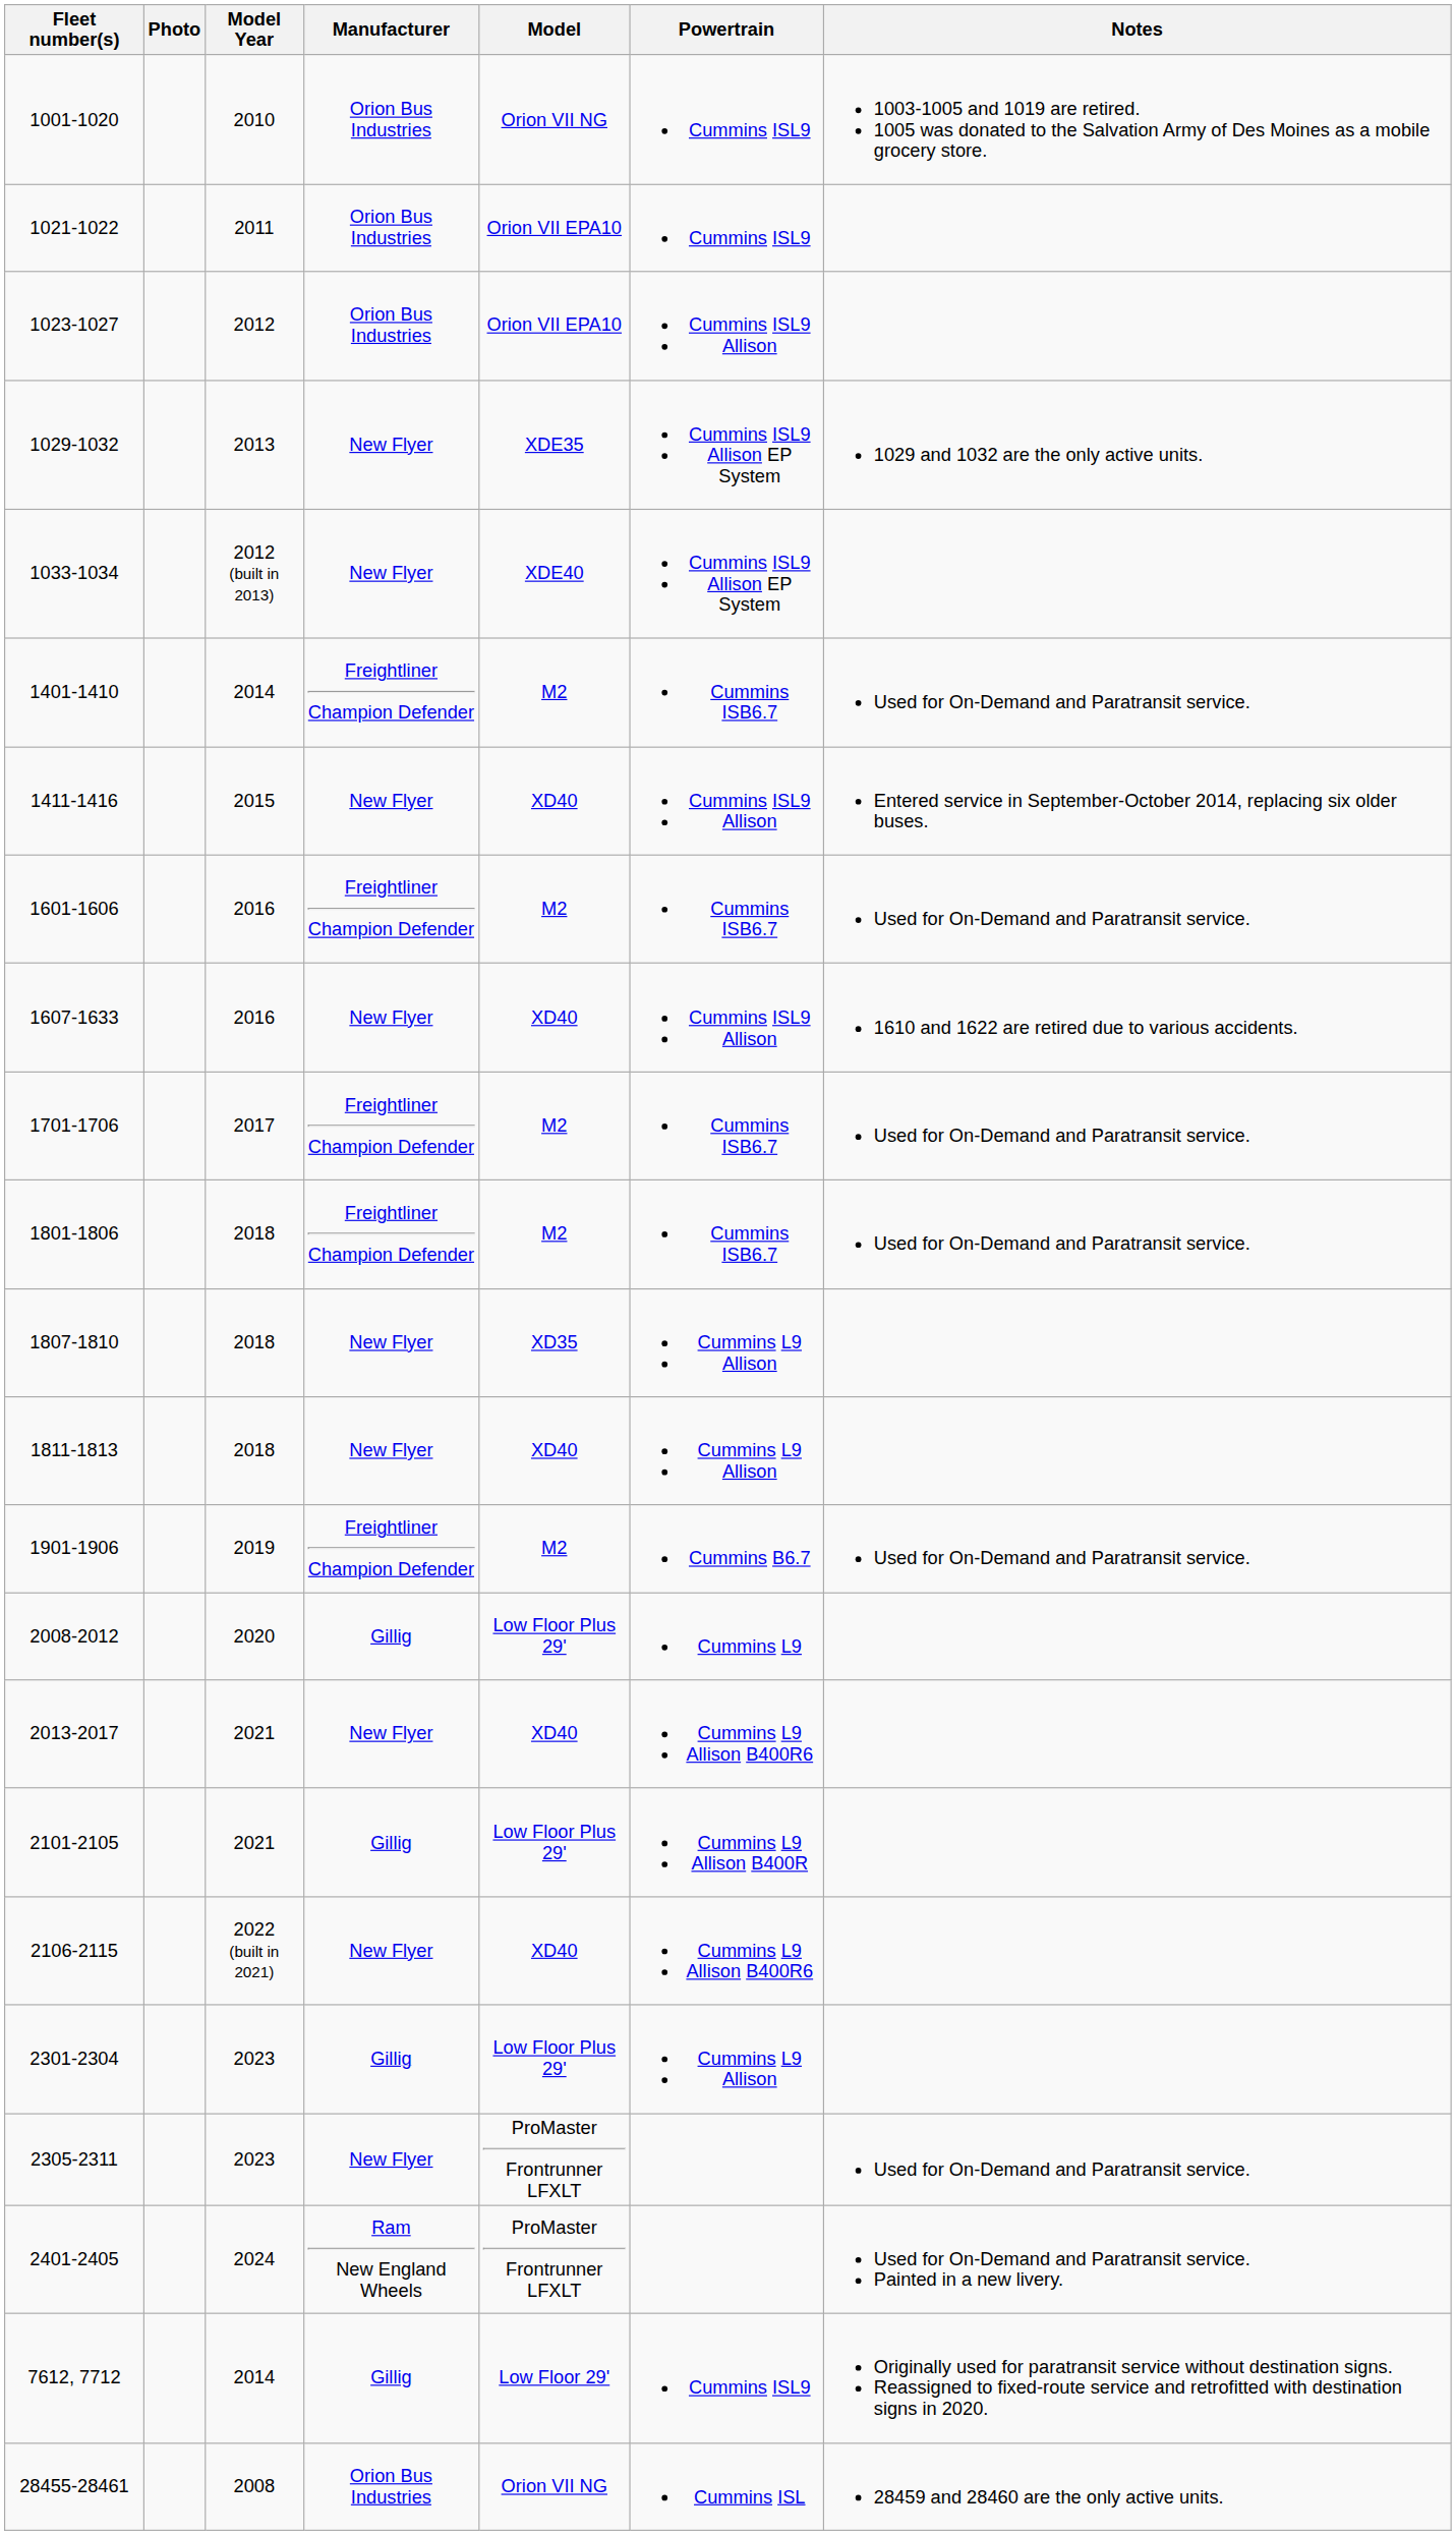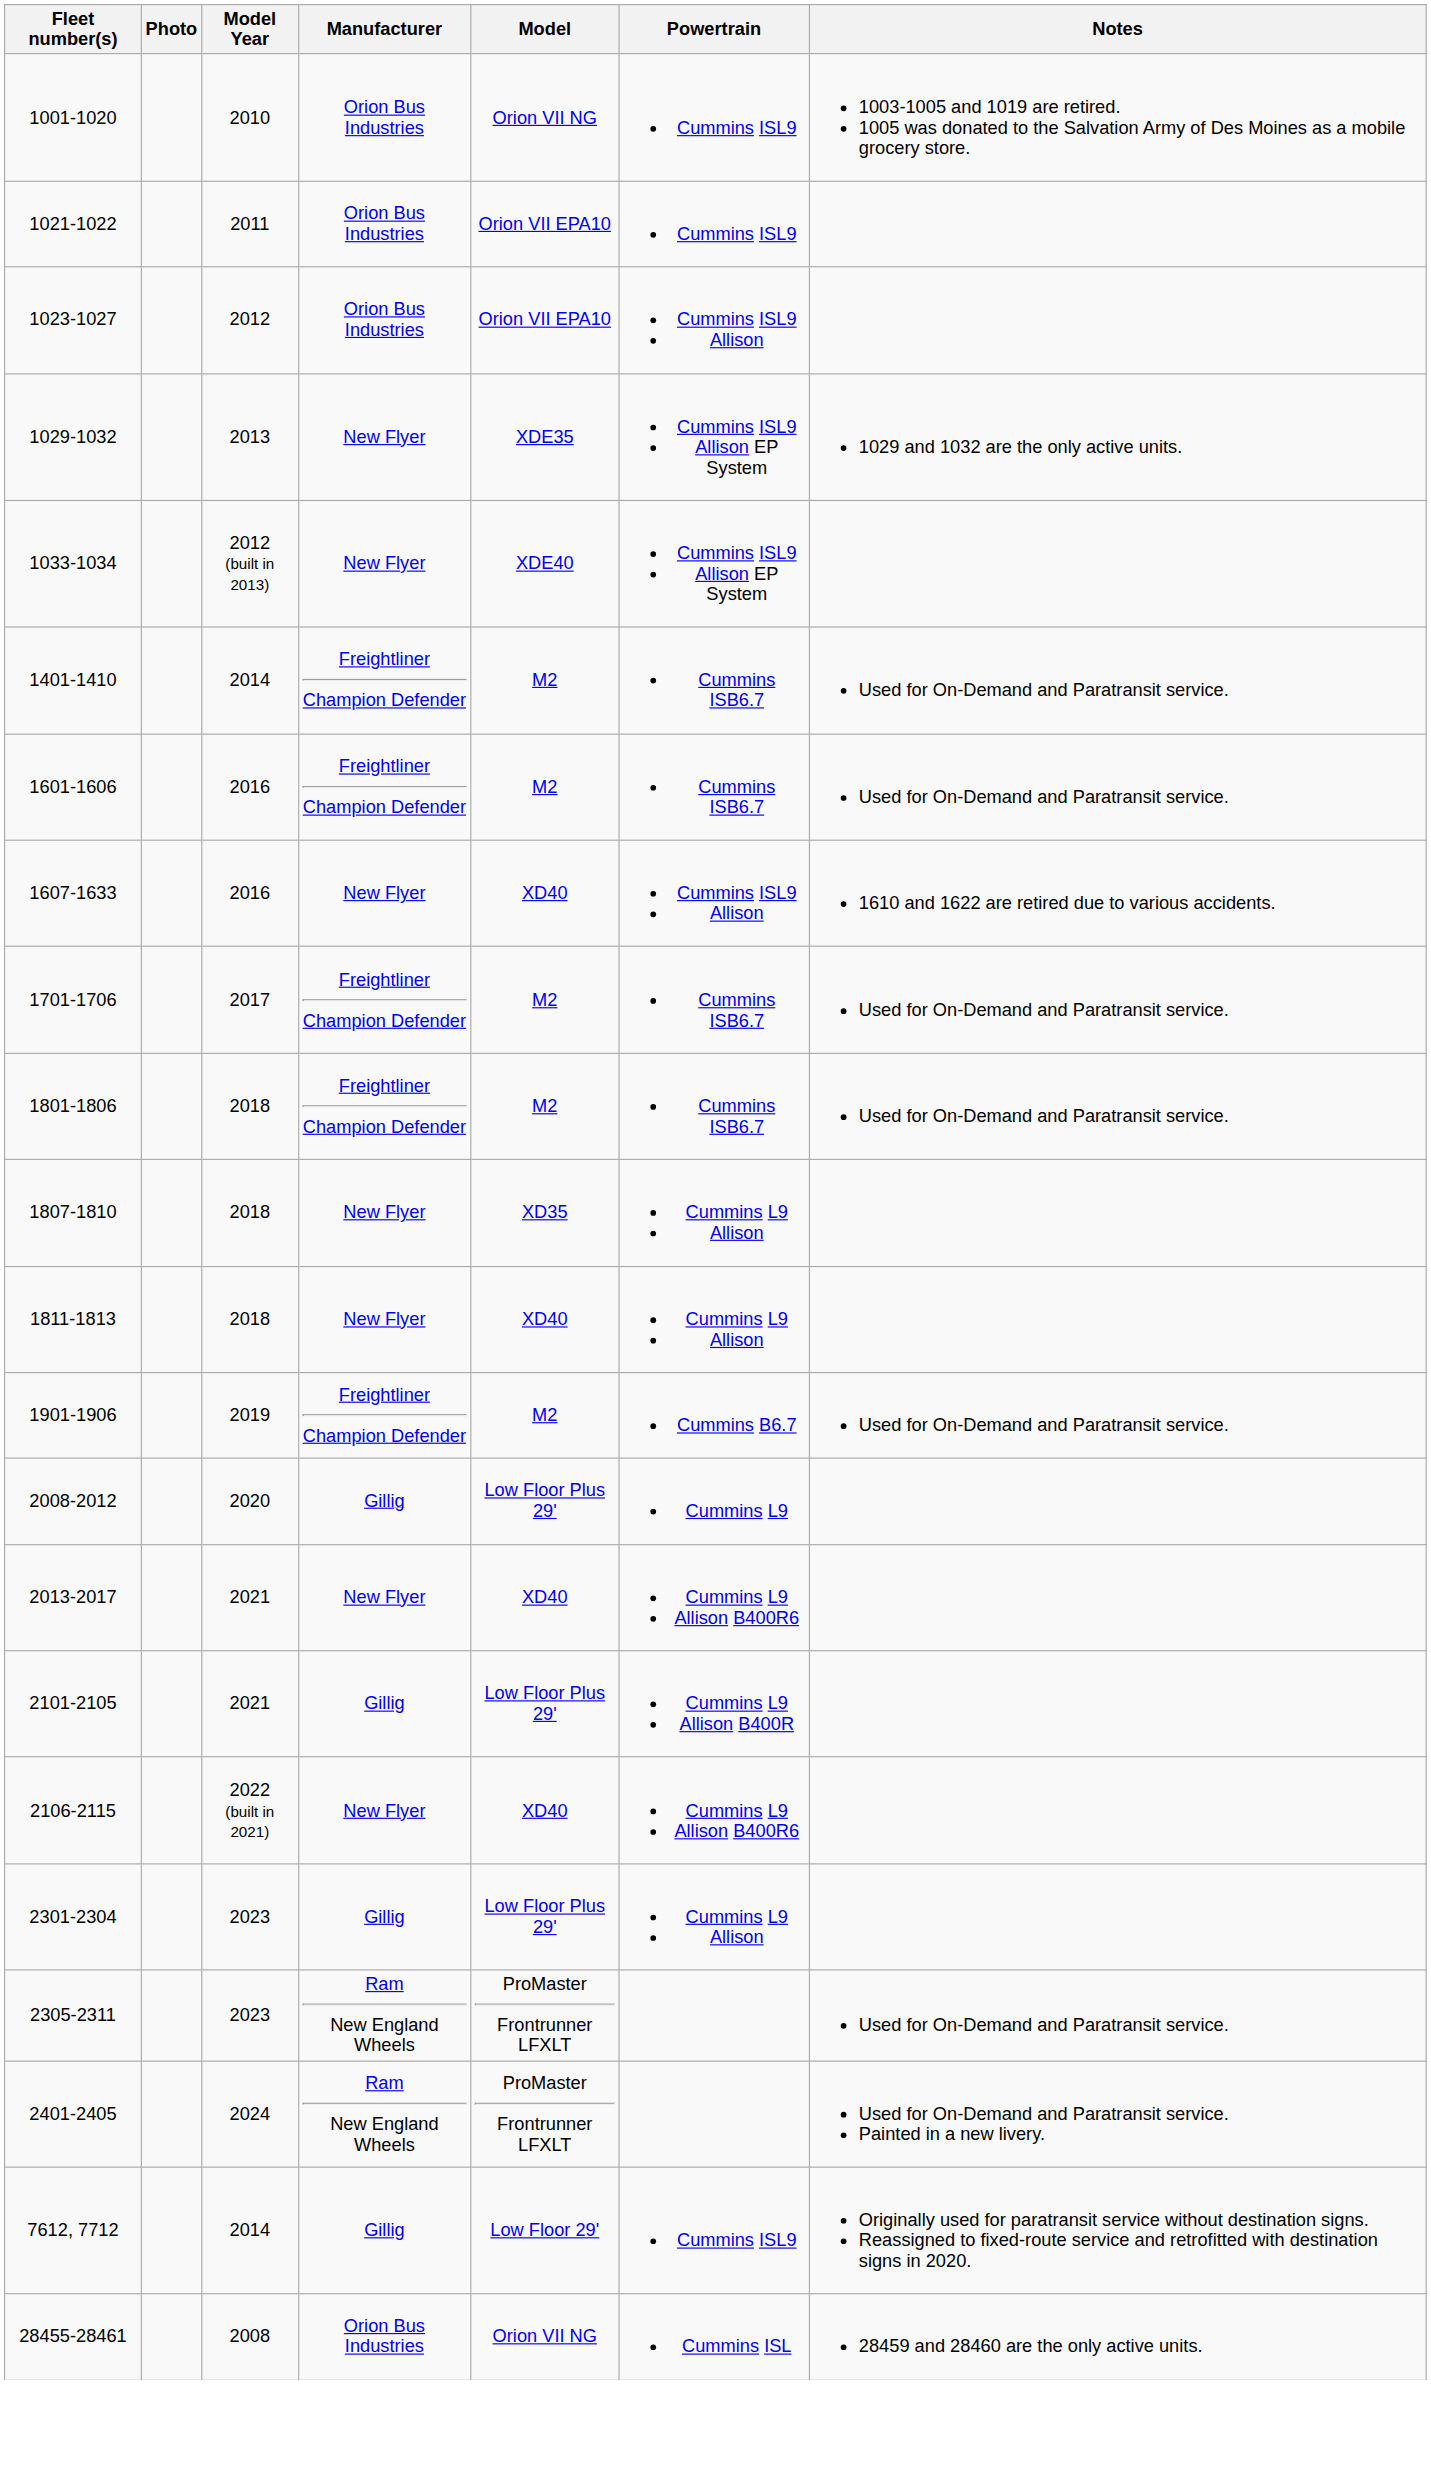- row: 1411-1416 | 2015 | New Flyer | XD40 | Cummins ISL9 Allison | Entered service in September-October 2014, replacing six older buses.
2305-2311 | Manufacturer: New Flyer -> Ram New England Wheels
